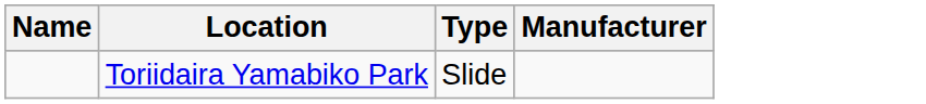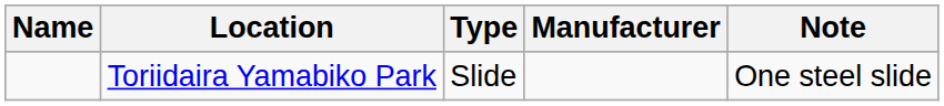+ column: Note | One steel slide
